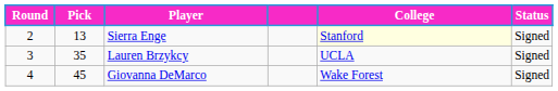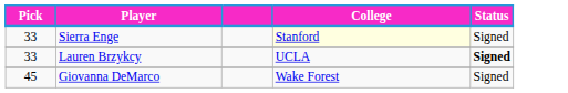- column: Round | 2 | 3 | 4
Sierra Enge | Pick: 13 -> 33
Lauren Brzykcy | Pick: 35 -> 33
Lauren Brzykcy | Status: normal -> bold
